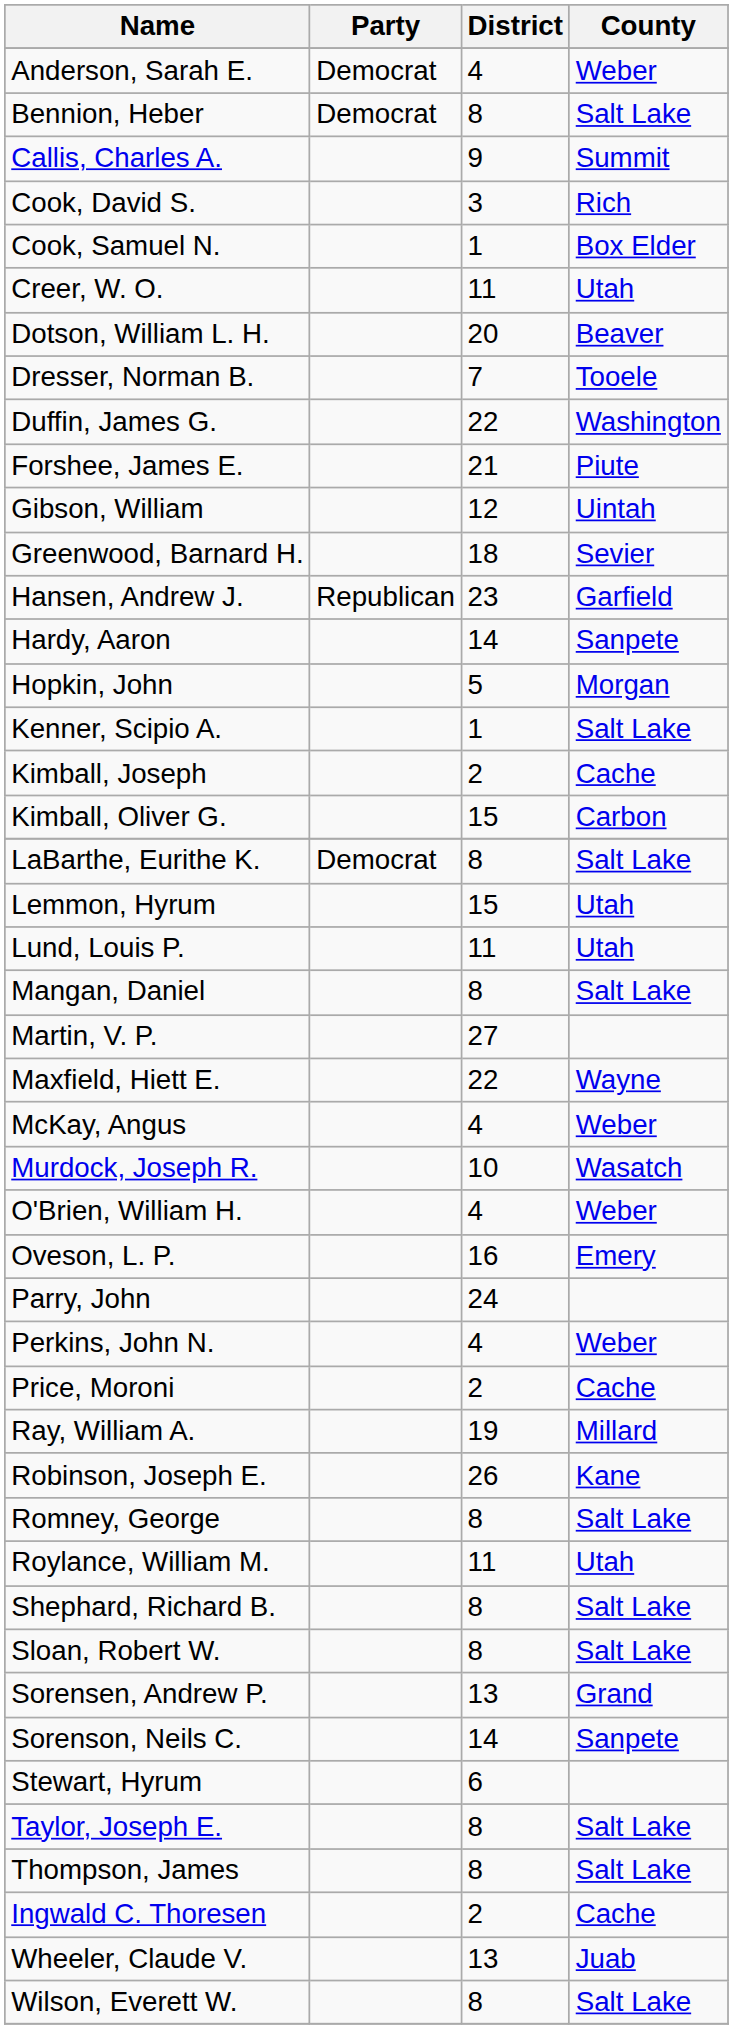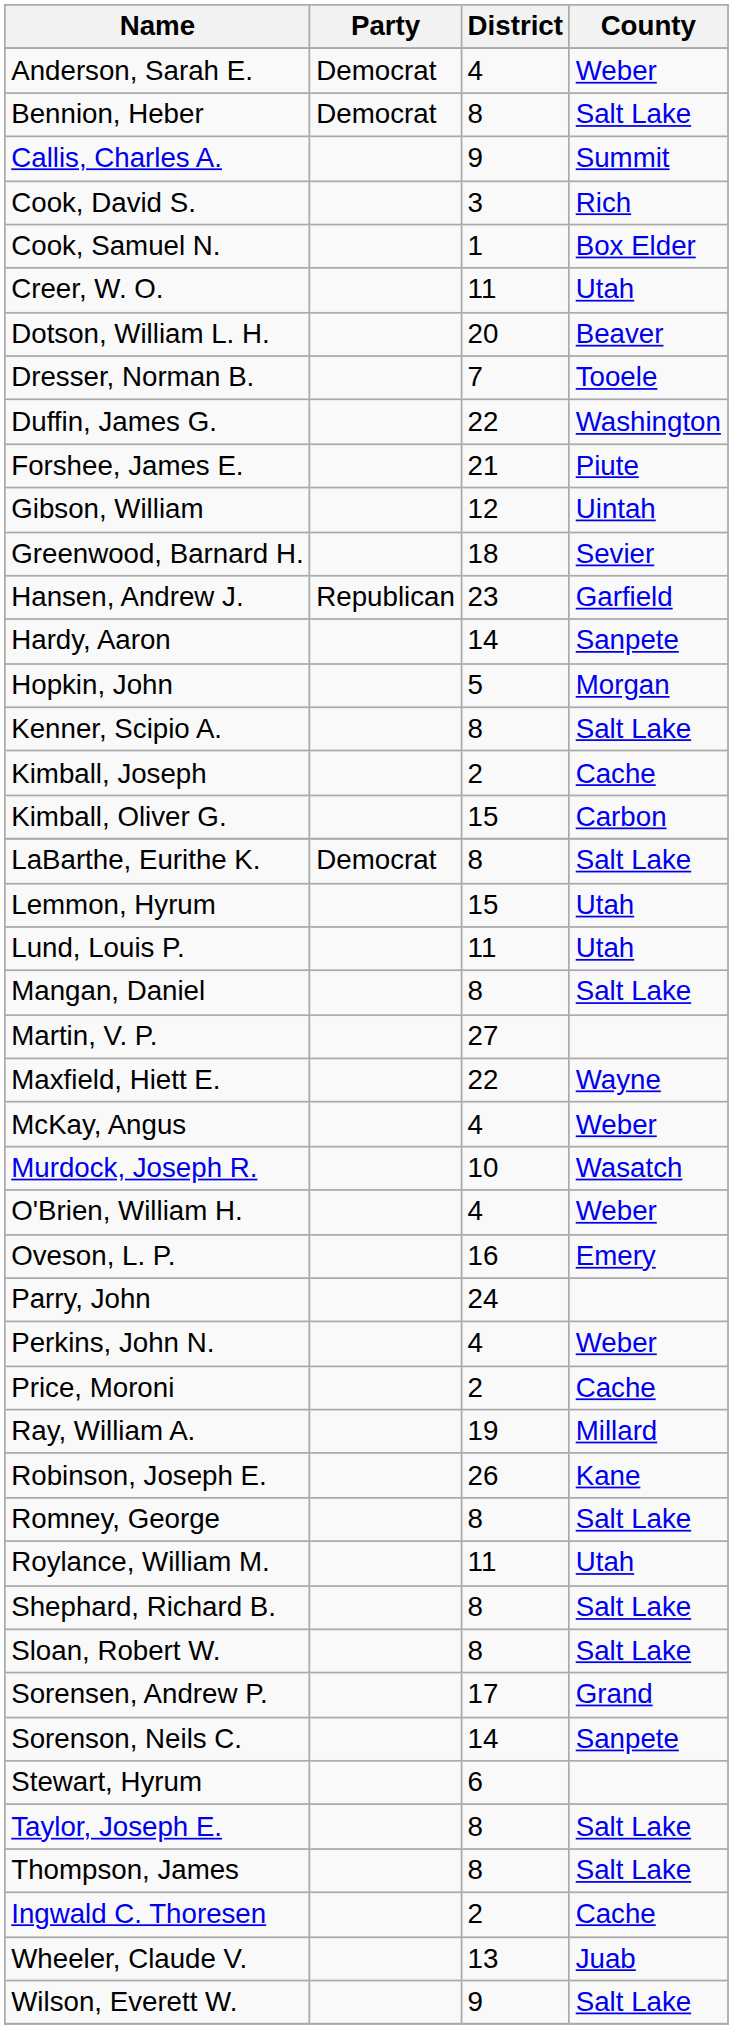Kenner, Scipio A. | District: 1 -> 8
Sorensen, Andrew P. | District: 13 -> 17
Wilson, Everett W. | District: 8 -> 9
